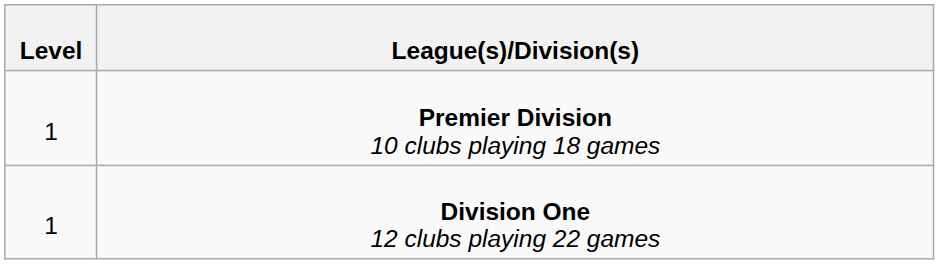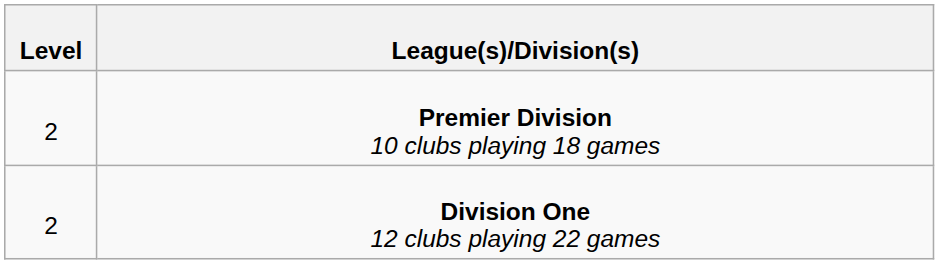Premier Division 10 clubs playing 18 games | Level: 1 -> 2
Division One 12 clubs playing 22 games | Level: 1 -> 2
